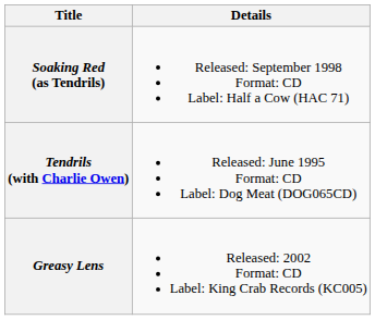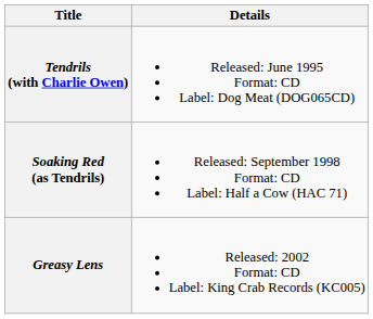rows swapped: Tendrils (with Charlie Owen) <-> Soaking Red (as Tendrils)
